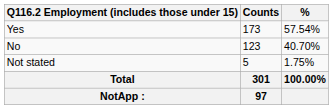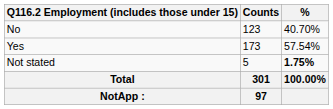rows swapped: Yes <-> No
Not stated | %: normal -> bold
